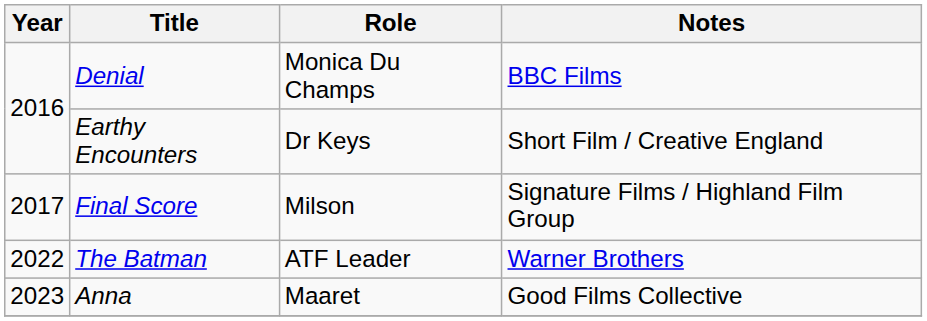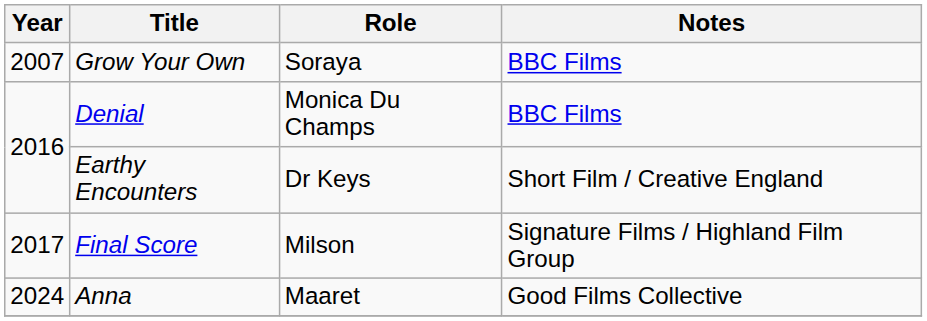+ row: 2007 | Grow Your Own | Soraya | BBC Films
- row: 2022 | The Batman | ATF Leader | Warner Brothers
Anna | Year: 2023 -> 2024
